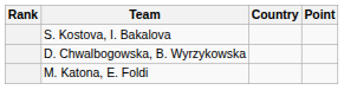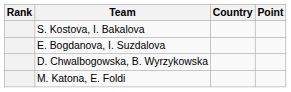+ row: E. Bogdanova, I. Suzdalova
